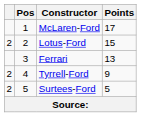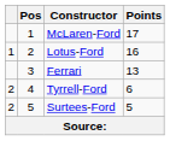Lotus-Ford | column 1: 2 -> 1
Lotus-Ford | Points: 15 -> 16
Tyrrell-Ford | Points: 9 -> 6
